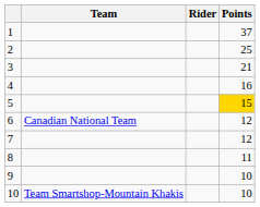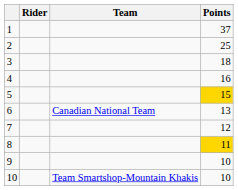columns swapped: Rider <-> Team
3 | Points: 21 -> 18
6 | Points: 12 -> 13
8 | Points: no background -> gold background
